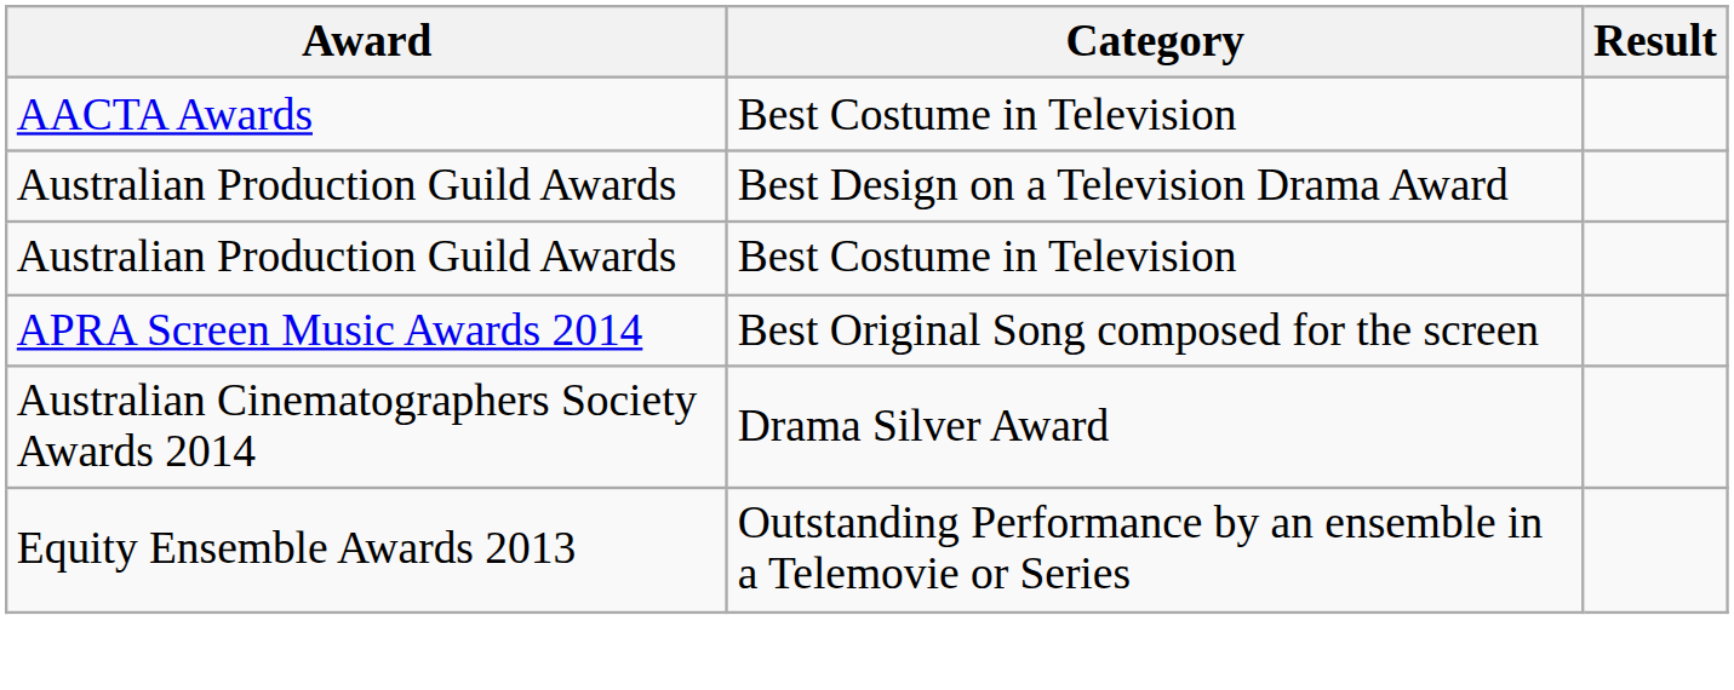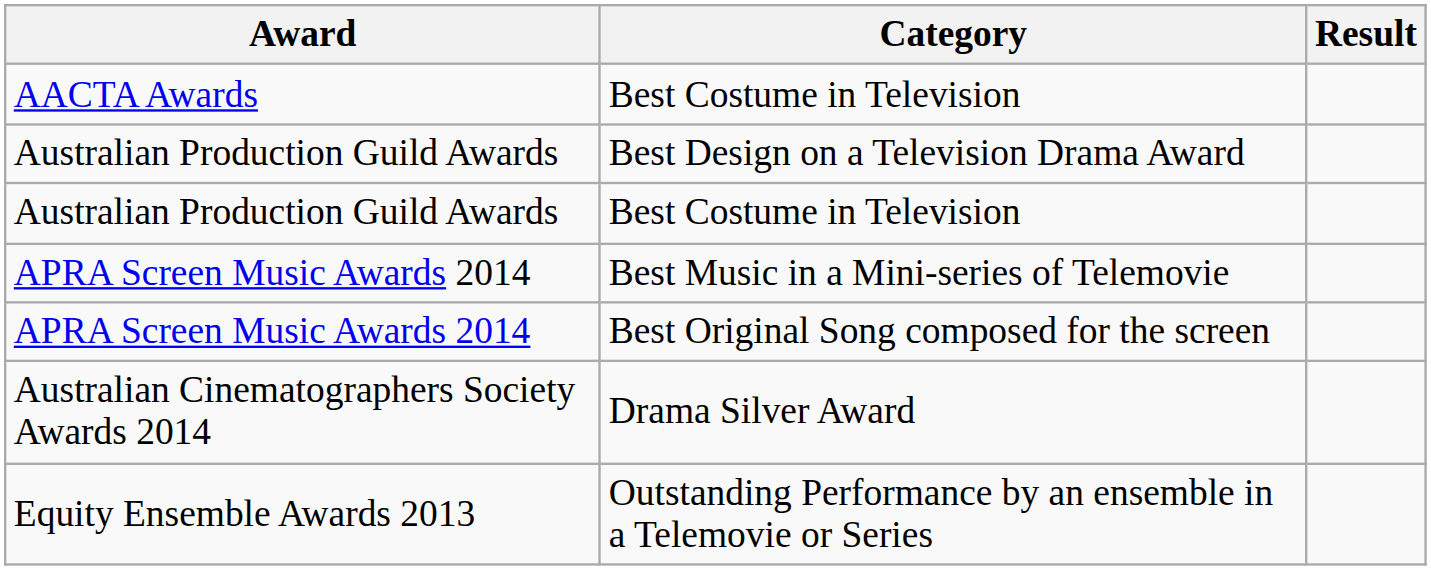+ row: APRA Screen Music Awards 2014 | Best Music in a Mini-series of Telemovie
